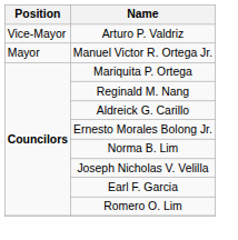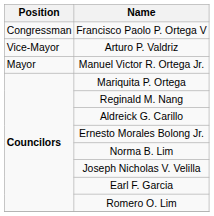+ row: Congressman | Francisco Paolo P. Ortega V
